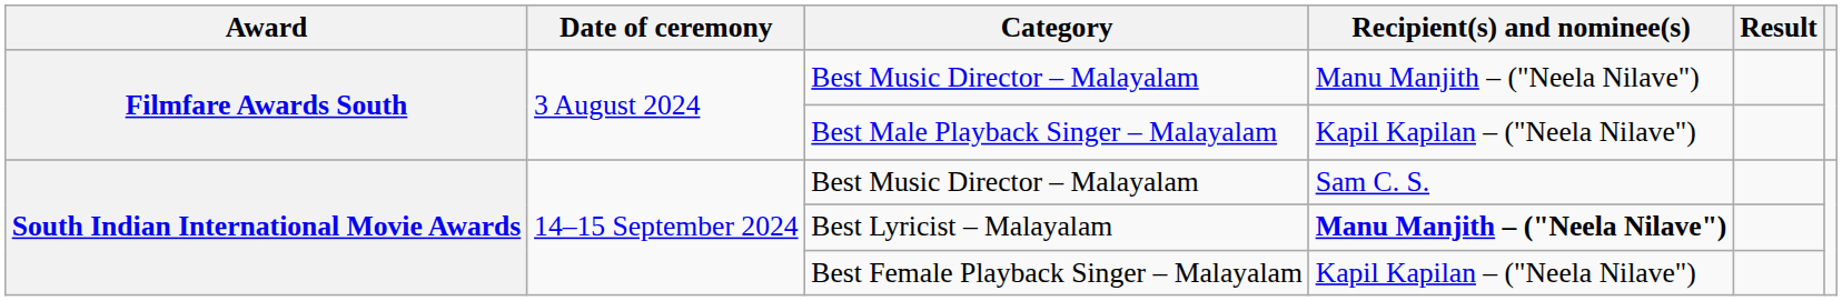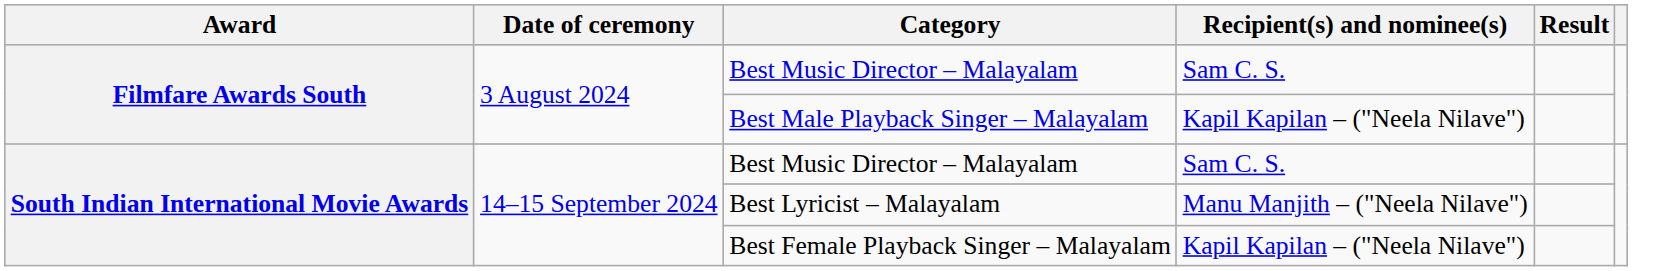Filmfare Awards South / Best Music Director – Malayalam | Recipient(s) and nominee(s): Manu Manjith – ("Neela Nilave") -> Sam C. S.
Best Lyricist – Malayalam | Recipient(s) and nominee(s): bold -> normal
